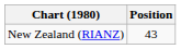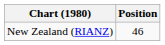New Zealand (RIANZ) | Position: 43 -> 46
